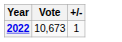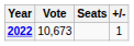+ column: Seats
